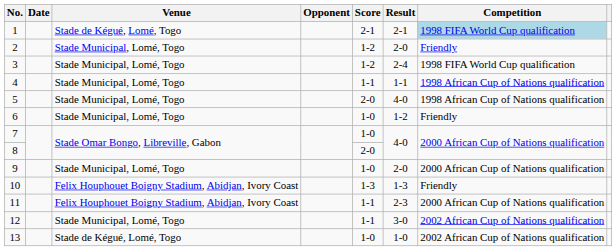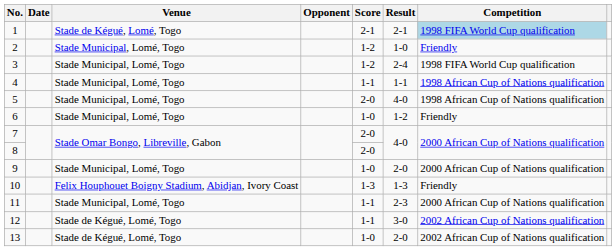2 | Result: 2-0 -> 1-0
7 | Score: 1-0 -> 2-0
11 | Venue: Felix Houphouet Boigny Stadium, Abidjan, Ivory Coast -> Stade Municipal, Lomé, Togo
12 | Venue: Stade Municipal, Lomé, Togo -> Stade de Kégué, Lomé, Togo
13 | Result: 1-0 -> 2-0
